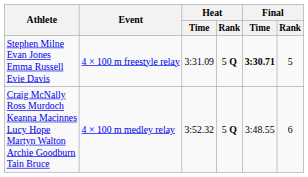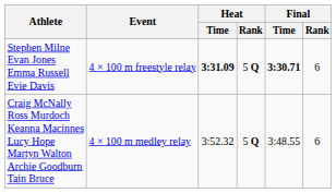Stephen Milne Evan Jones Emma Russell Evie Davis | Heat / Time: normal -> bold
Stephen Milne Evan Jones Emma Russell Evie Davis | Final / Rank: 5 -> 6
